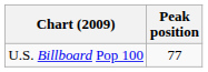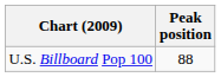U.S. Billboard Pop 100 | Peak position: 77 -> 88
